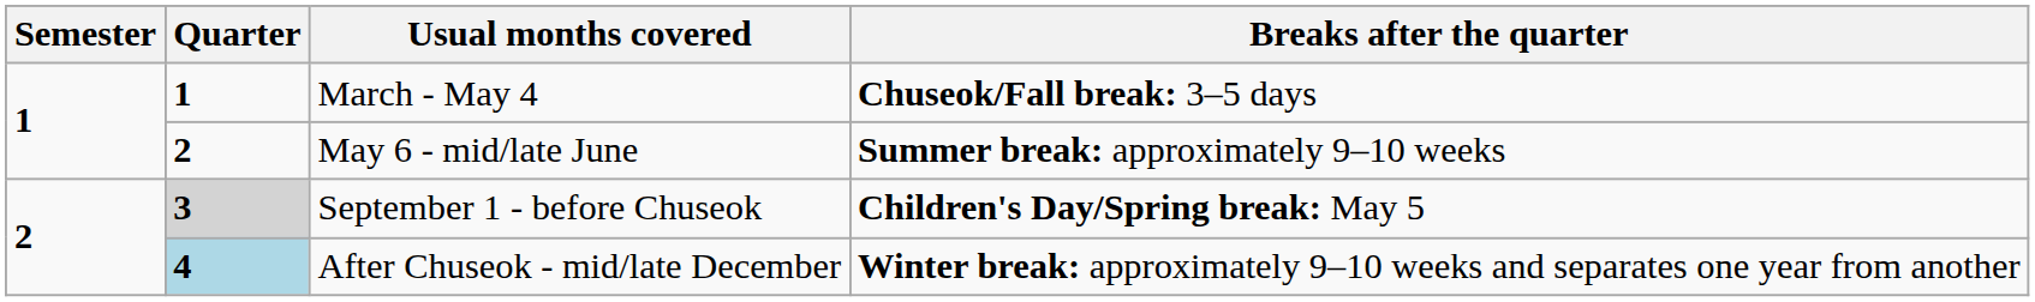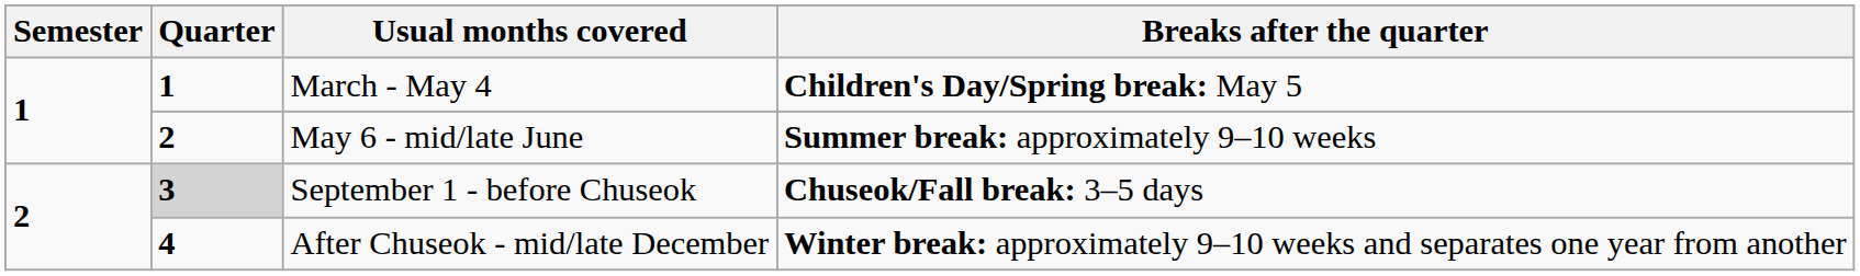March - May 4 | Breaks after the quarter: Chuseok/Fall break: 3–5 days -> Children's Day/Spring break: May 5
September 1 - before Chuseok | Breaks after the quarter: Children's Day/Spring break: May 5 -> Chuseok/Fall break: 3–5 days
After Chuseok - mid/late December | Quarter: lightblue background -> no background
